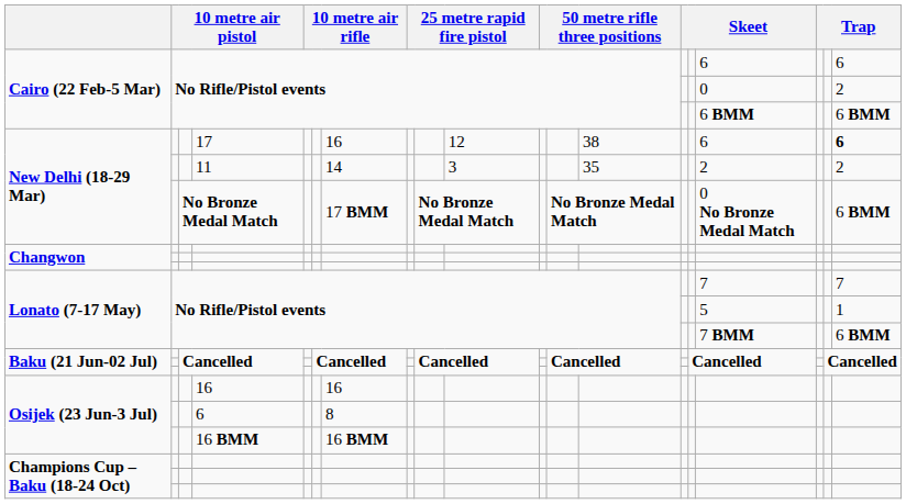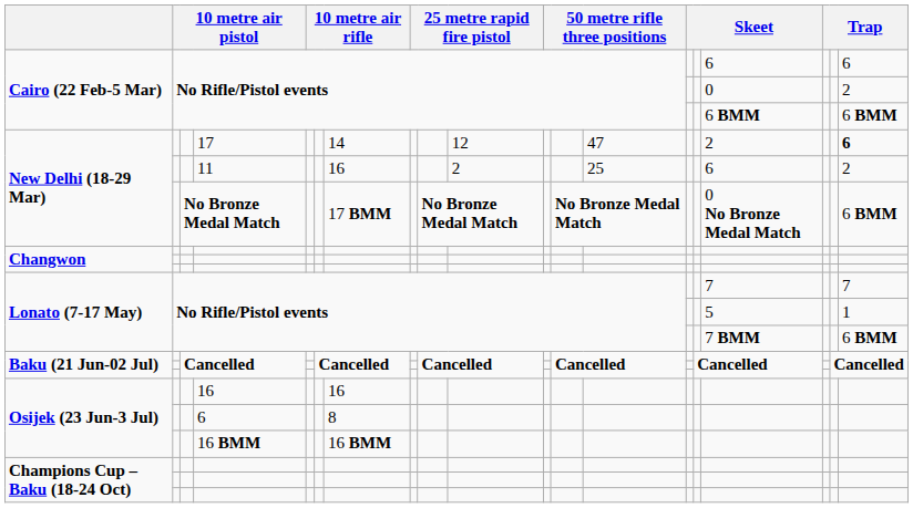17 | column 7: 16 -> 14
17 | column 13: 38 -> 47
17 | column 16: 6 -> 2
11 | column 7: 14 -> 16
11 | column 10: 3 -> 2
11 | column 13: 35 -> 25
11 | column 16: 2 -> 6
